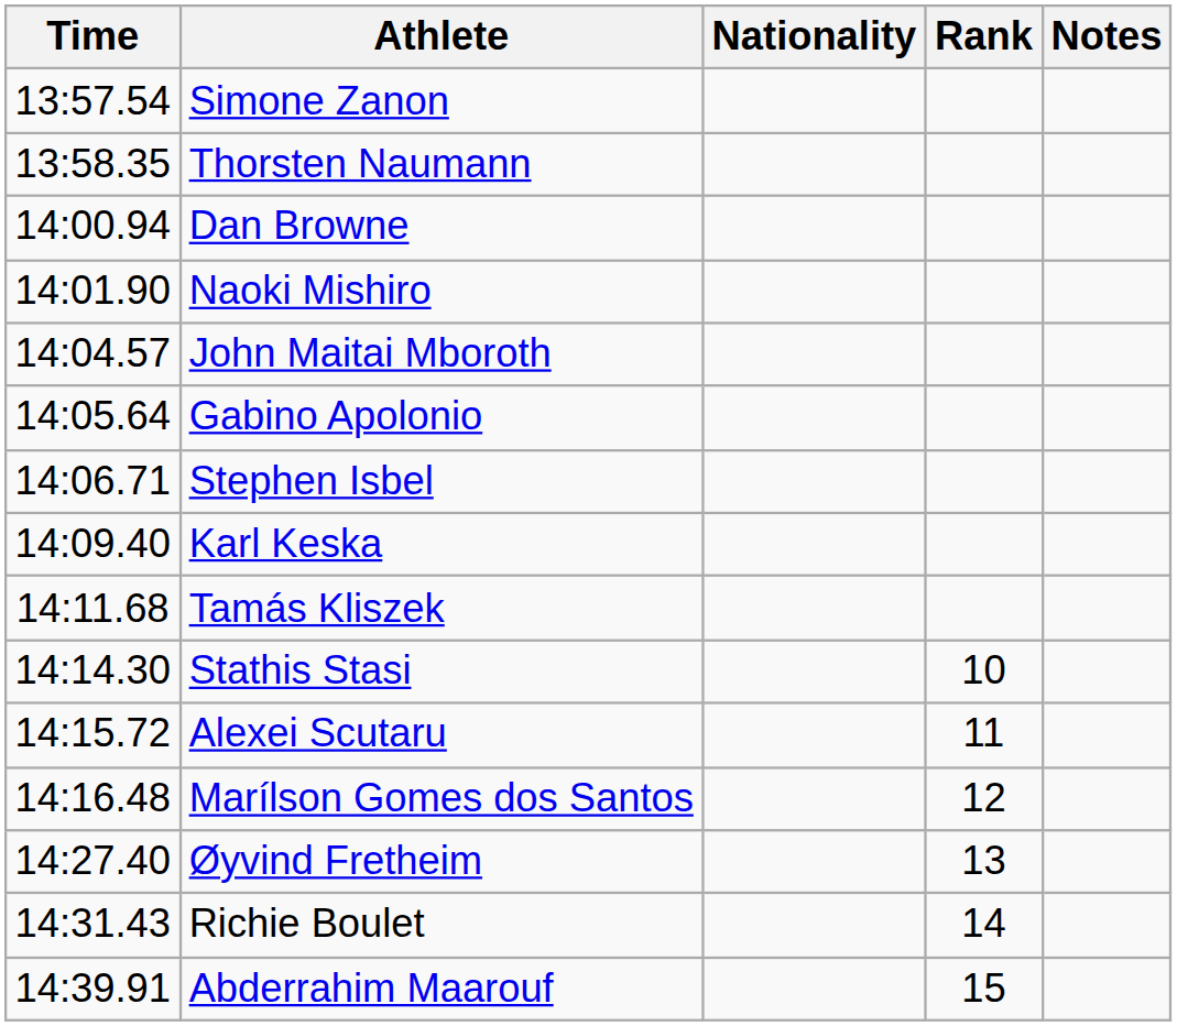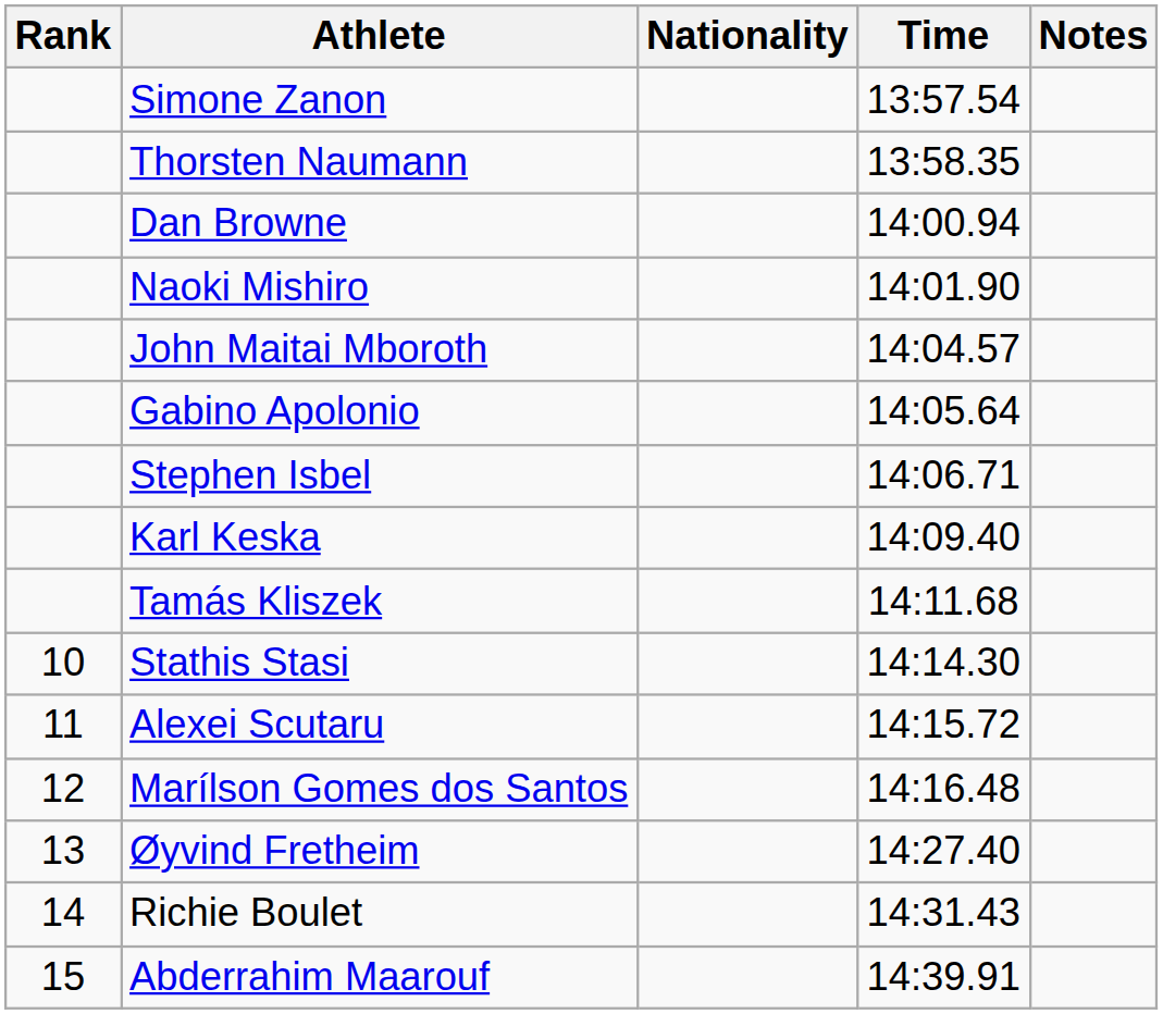columns swapped: Rank <-> Time
